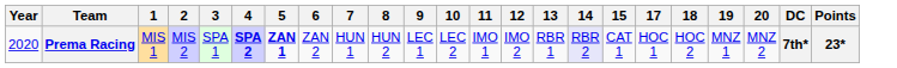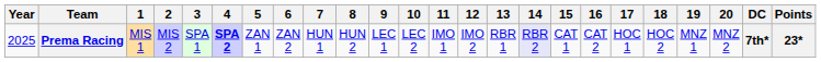+ column: 16 | CAT 2
Prema Racing | Year: 2020 -> 2025
Prema Racing | 5: bold -> normal
